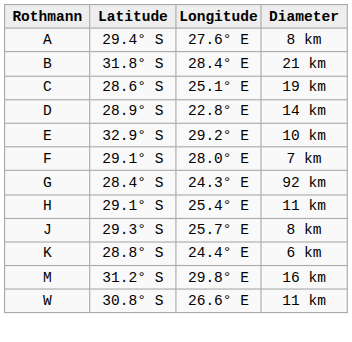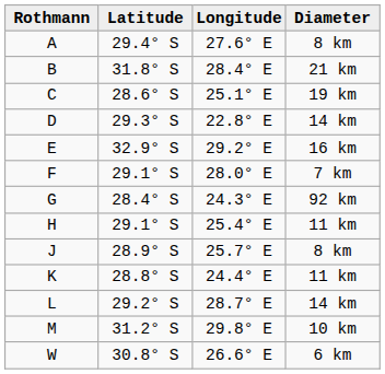D | Latitude: 28.9° S -> 29.3° S
E | Diameter: 10 km -> 16 km
J | Latitude: 29.3° S -> 28.9° S
K | Diameter: 6 km -> 11 km
+ row: L | 29.2° S | 28.7° E | 14 km
M | Diameter: 16 km -> 10 km
W | Diameter: 11 km -> 6 km
